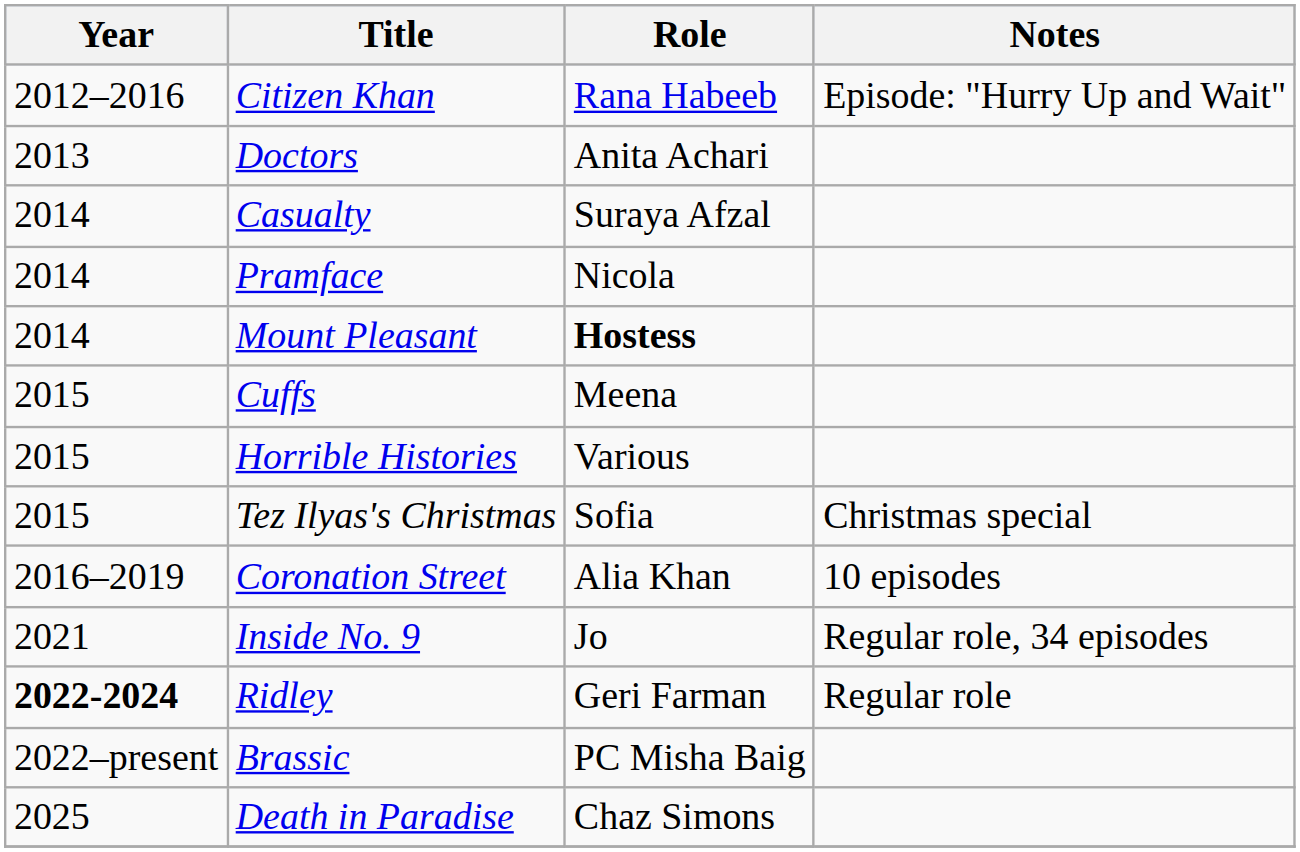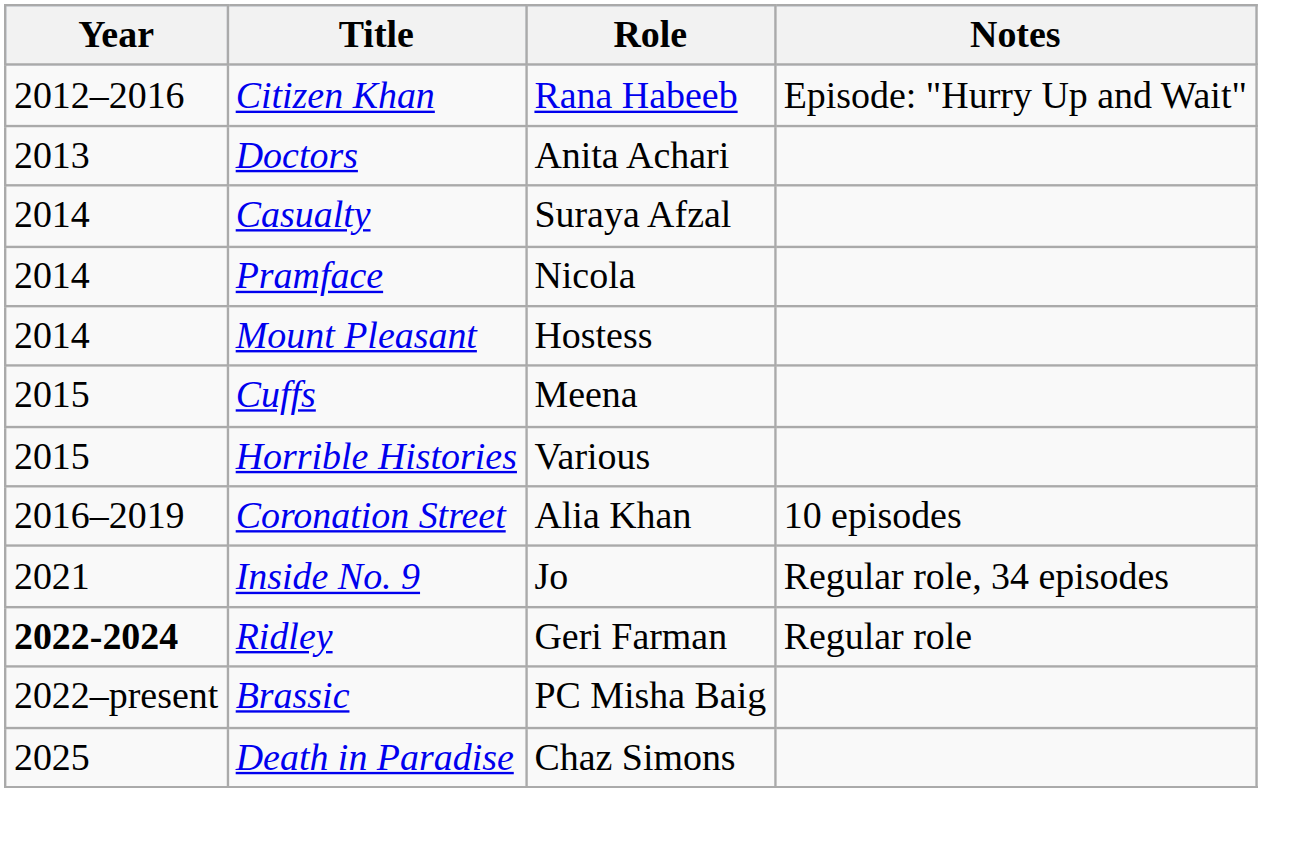Mount Pleasant | Role: bold -> normal
- row: 2015 | Tez Ilyas's Christmas | Sofia | Christmas special
